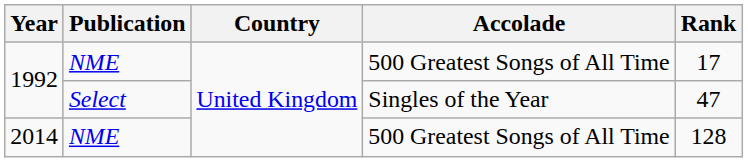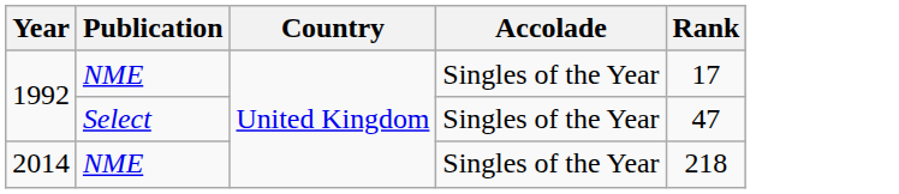1992 / NME | Accolade: 500 Greatest Songs of All Time -> Singles of the Year
2014 | Accolade: 500 Greatest Songs of All Time -> Singles of the Year
2014 | Rank: 128 -> 218
